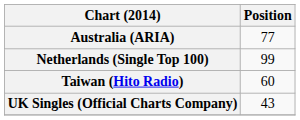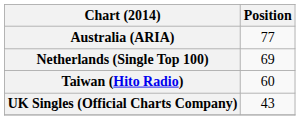Netherlands (Single Top 100) | Position: 99 -> 69
